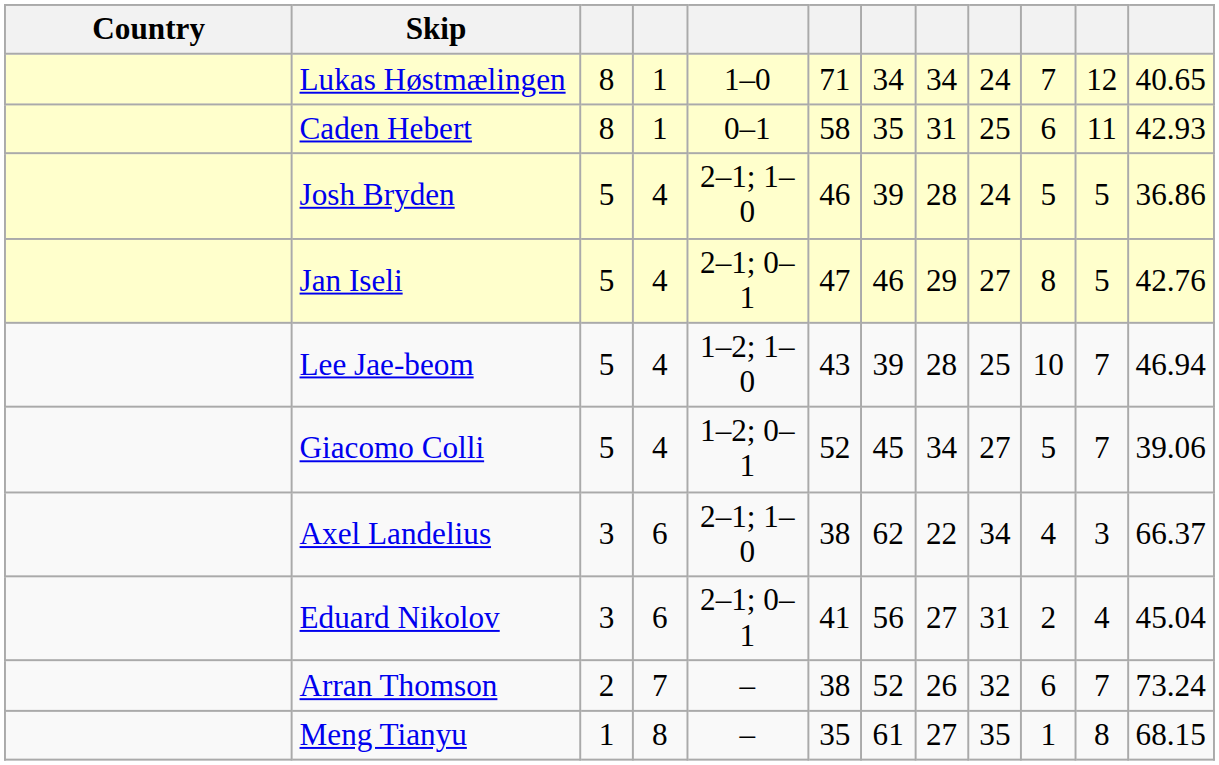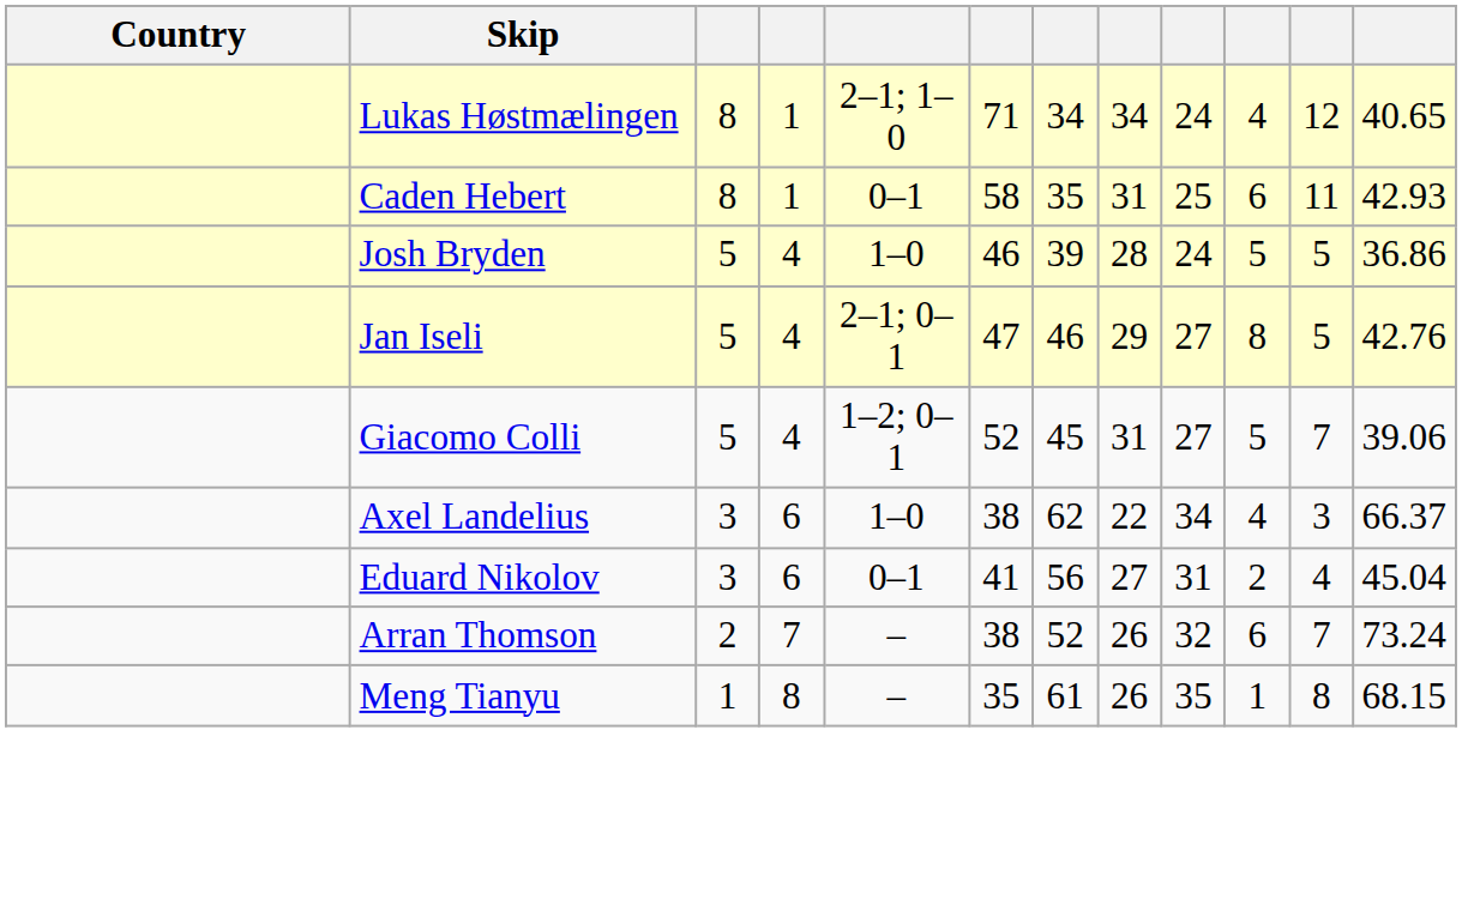Lukas Høstmælingen | column 5: 1–0 -> 2–1; 1–0
Lukas Høstmælingen | column 10: 7 -> 4
Josh Bryden | column 5: 2–1; 1–0 -> 1–0
- row: Lee Jae-beom | 5 | 4 | 1–2; 1–0 | 43 | 39 | 28 | 25 | 10 | 7 | 46.94
Giacomo Colli | column 8: 34 -> 31
Axel Landelius | column 5: 2–1; 1–0 -> 1–0
Eduard Nikolov | column 5: 2–1; 0–1 -> 0–1
Meng Tianyu | column 8: 27 -> 26
